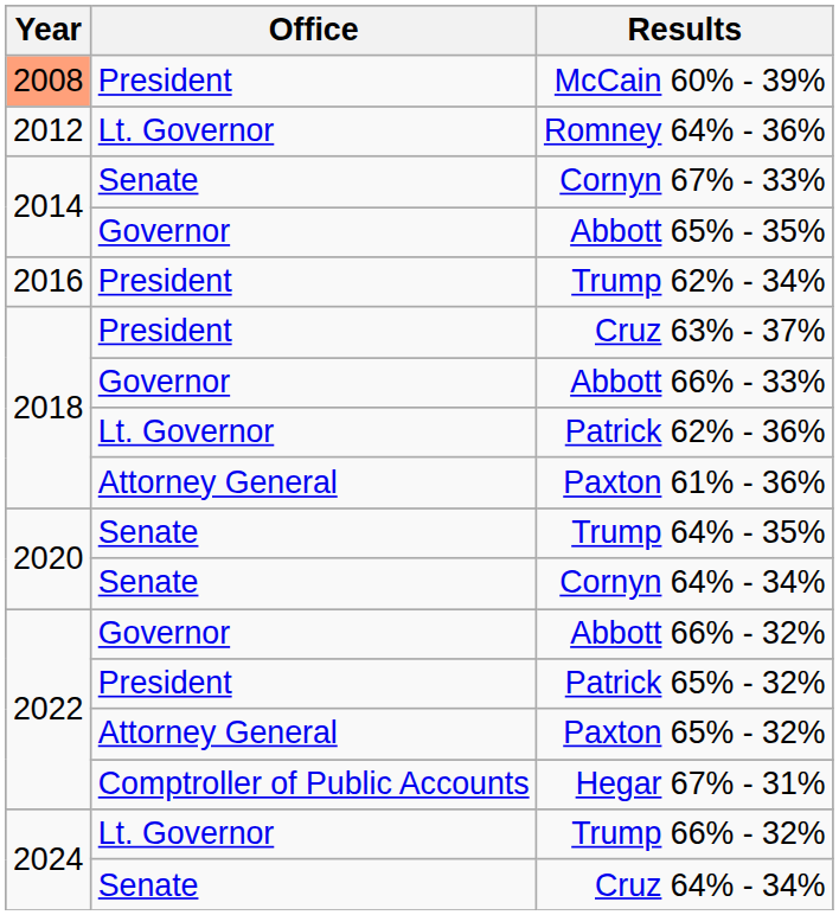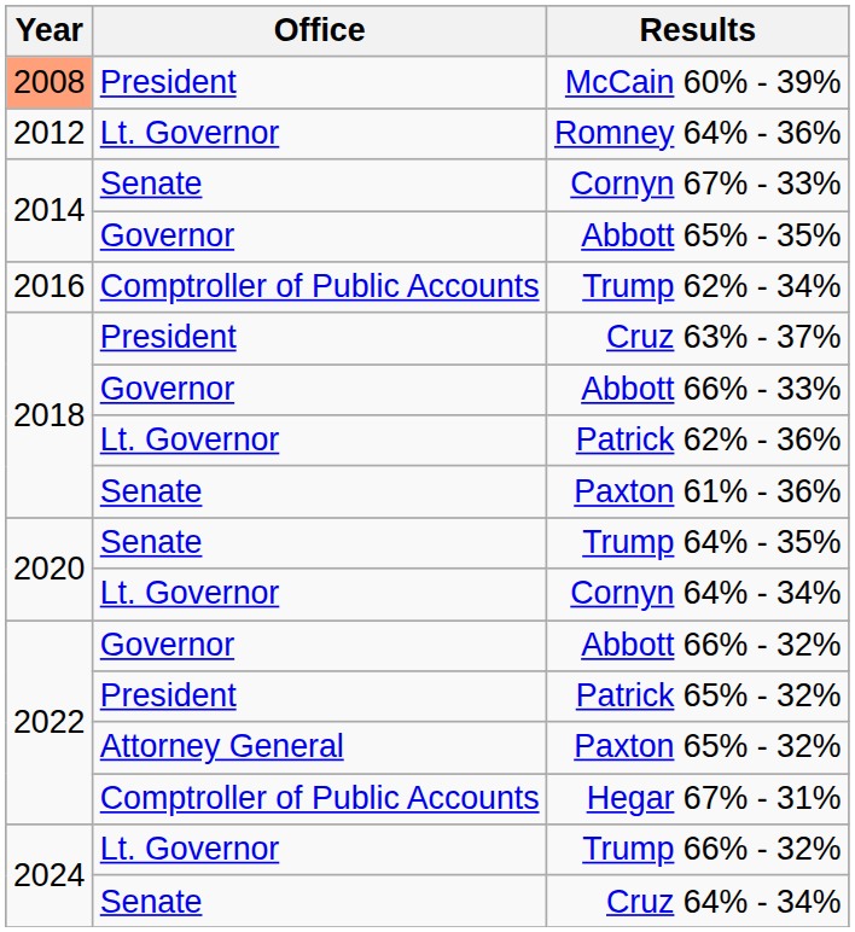Trump 62% - 34% | Office: President -> Comptroller of Public Accounts
Paxton 61% - 36% | Office: Attorney General -> Senate
Cornyn 64% - 34% | Office: Senate -> Lt. Governor
